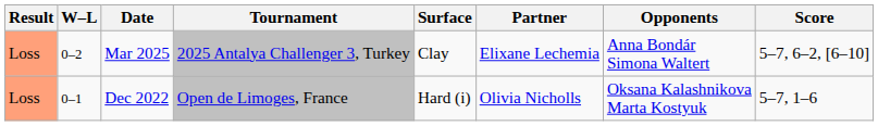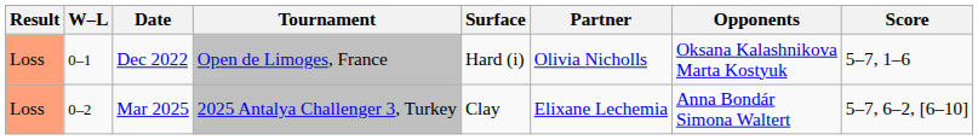rows swapped: Dec 2022 <-> Mar 2025
